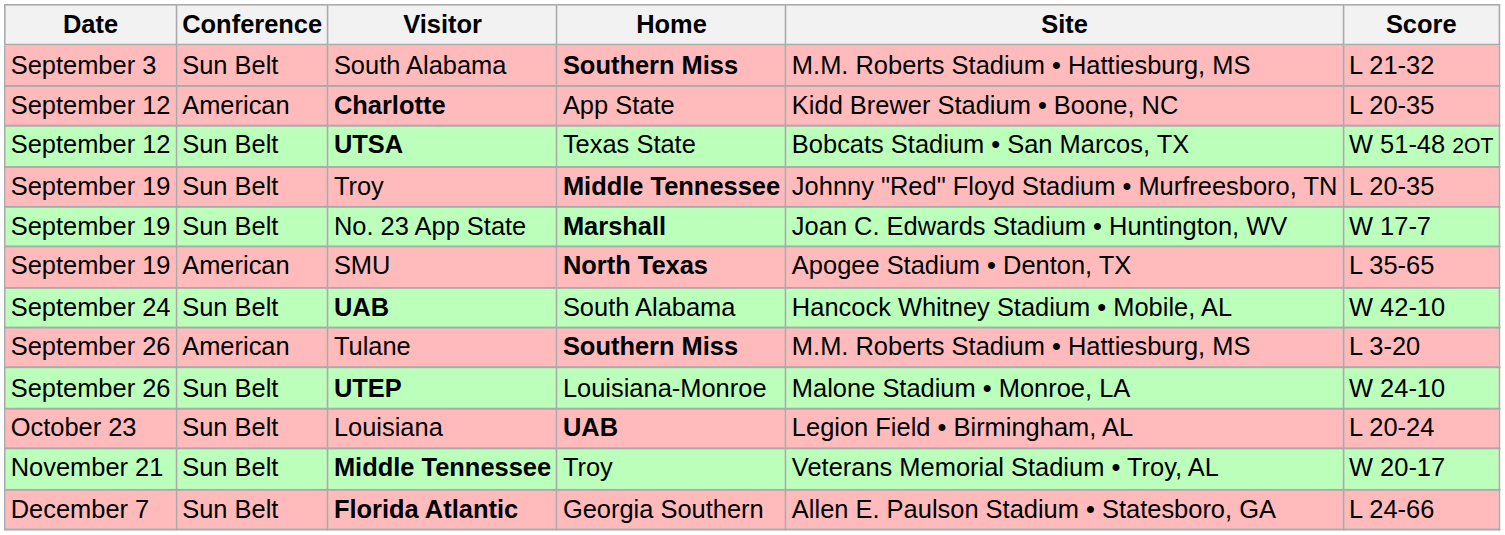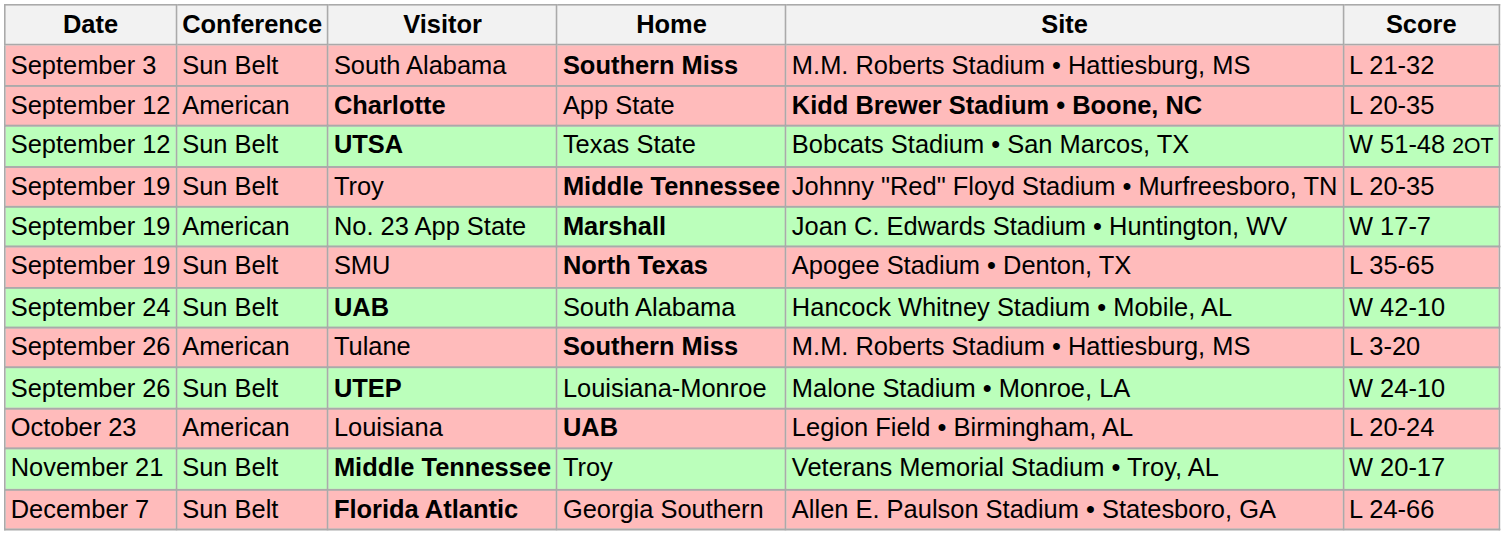Charlotte | Site: normal -> bold
No. 23 App State | Conference: Sun Belt -> American
SMU | Conference: American -> Sun Belt
Louisiana | Conference: Sun Belt -> American
